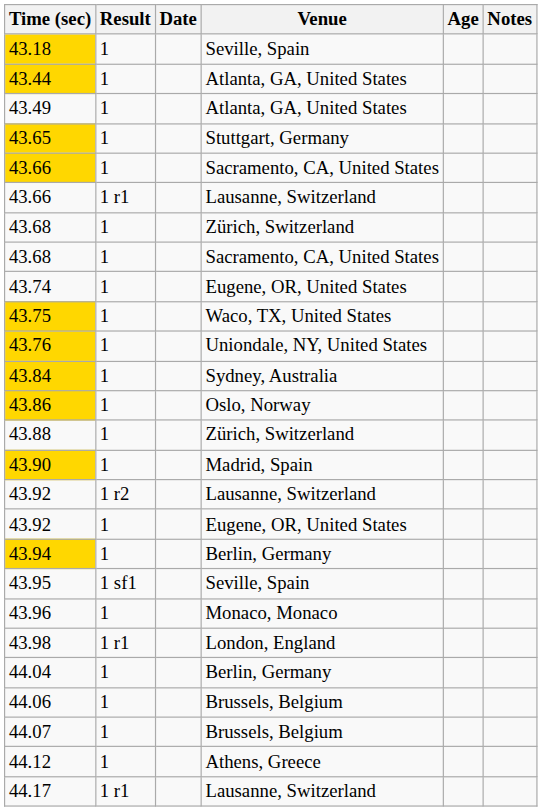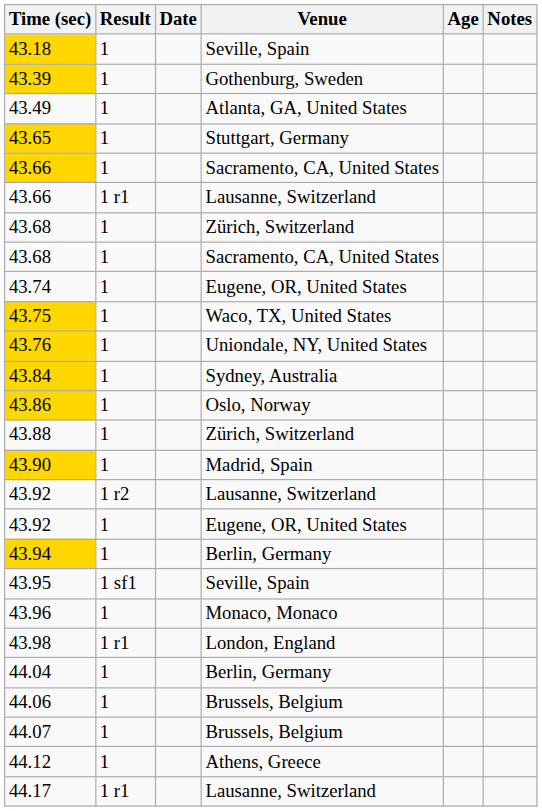+ row: 43.39 | 1 | Gothenburg, Sweden
- row: 43.44 | 1 | Atlanta, GA, United States
